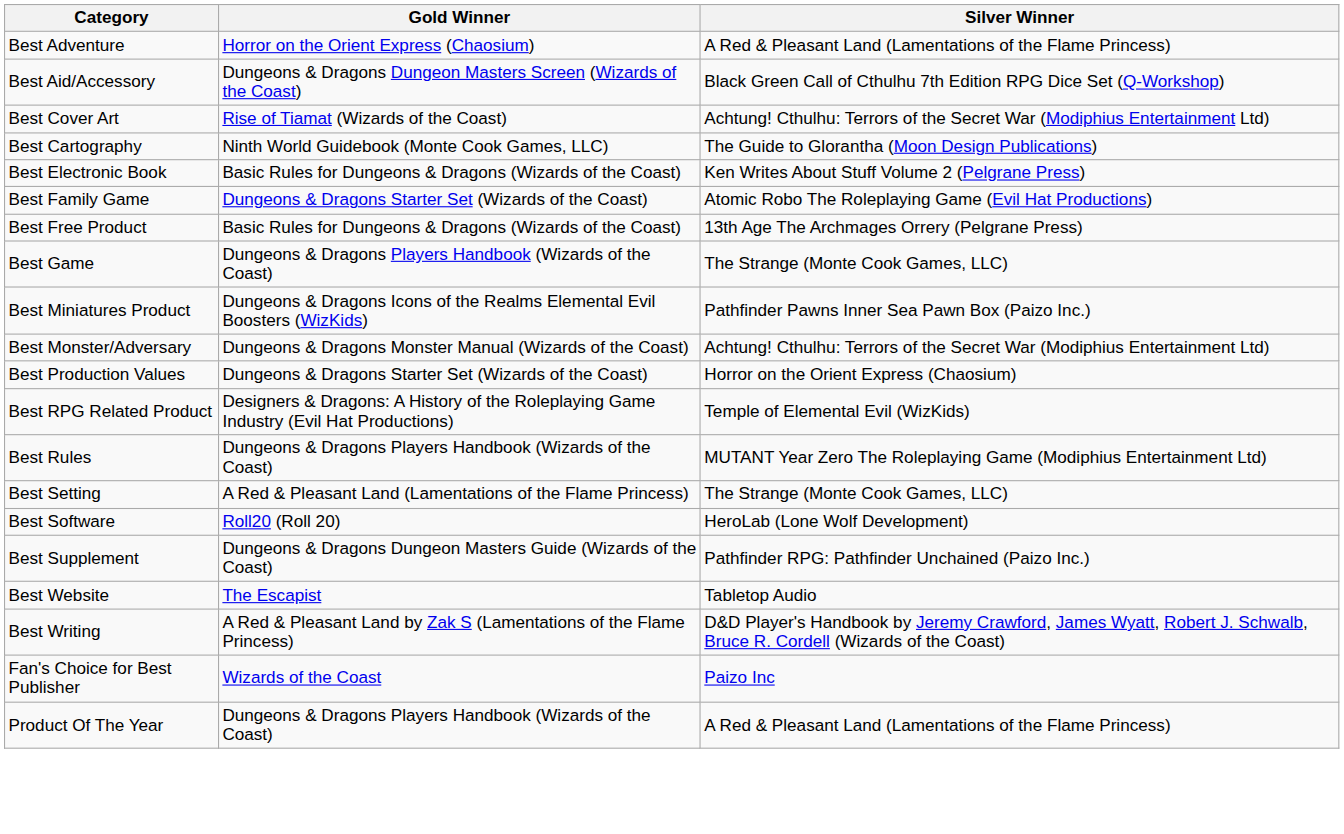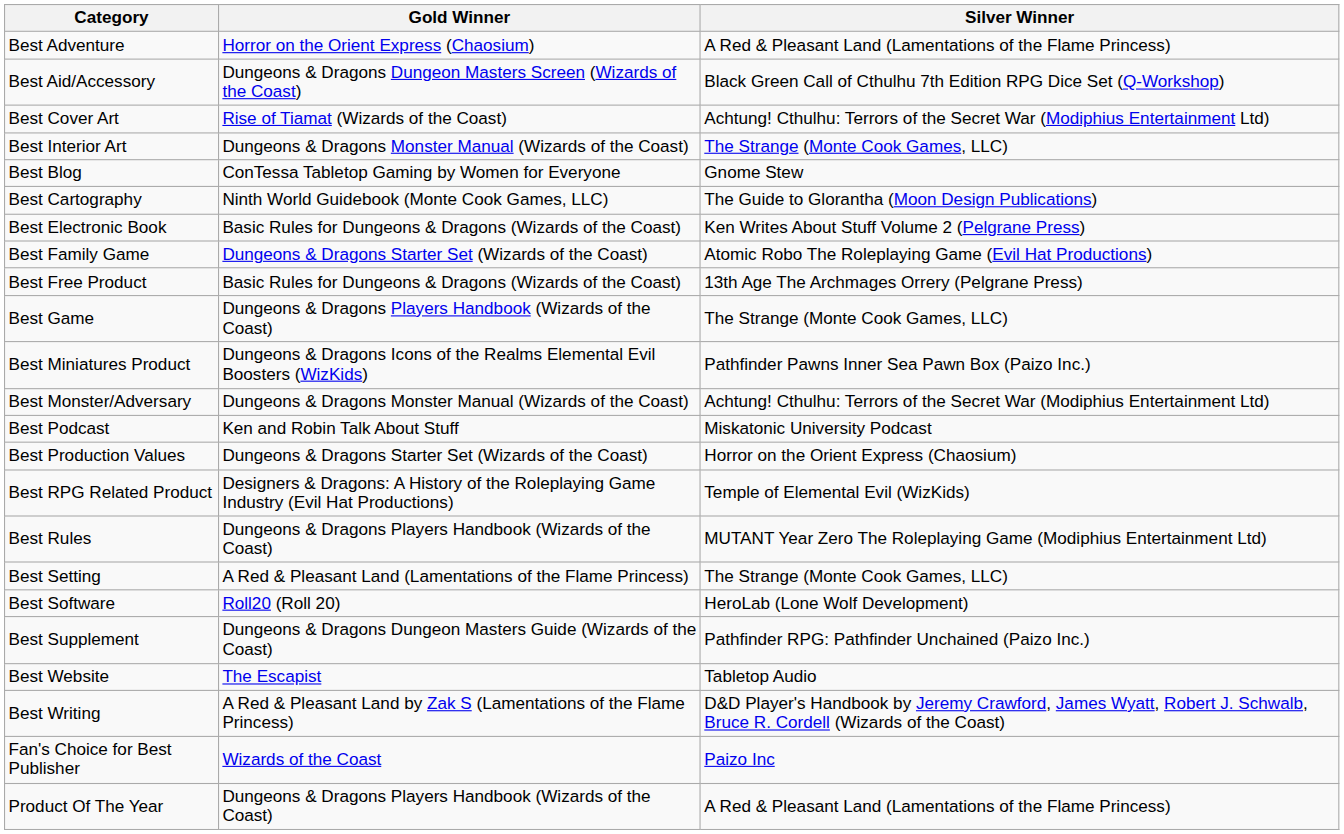+ row: Best Interior Art | Dungeons & Dragons Monster Manual (Wizards of the Coast) | The Strange (Monte Cook Games, LLC)
+ row: Best Blog | ConTessa Tabletop Gaming by Women for Everyone | Gnome Stew
+ row: Best Podcast | Ken and Robin Talk About Stuff | Miskatonic University Podcast
